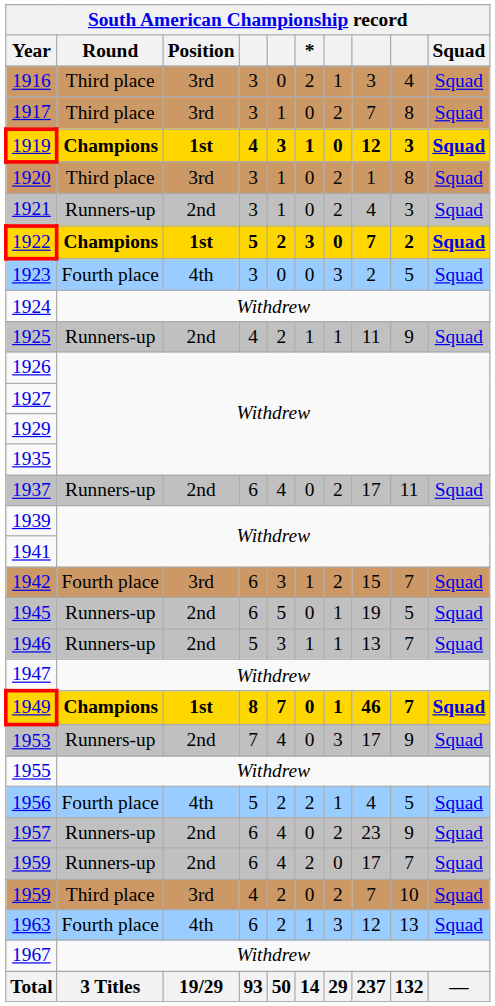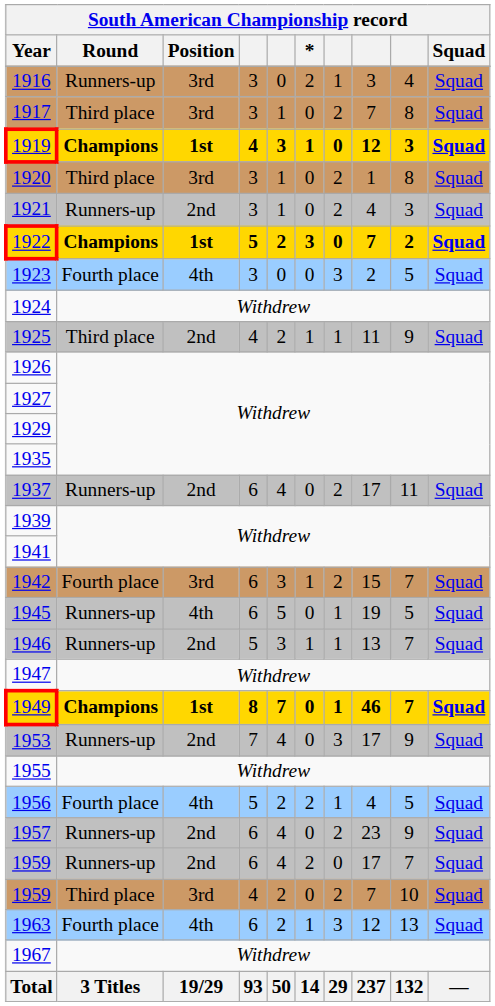1916 | Round: Third place -> Runners-up
1925 | Round: Runners-up -> Third place
1945 | Position: 2nd -> 4th
